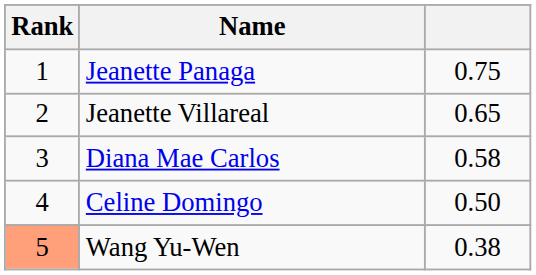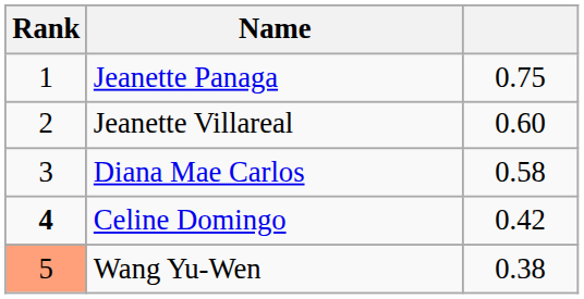Jeanette Villareal | column 3: 0.65 -> 0.60
Celine Domingo | Rank: normal -> bold
Celine Domingo | column 3: 0.50 -> 0.42
